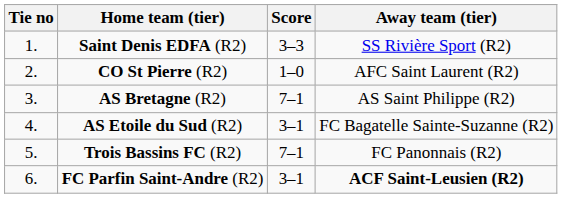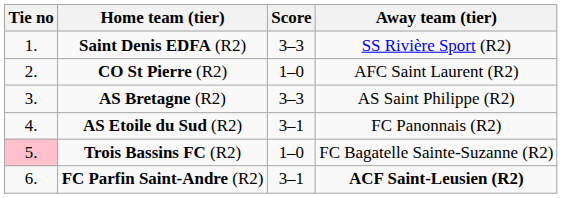AS Bretagne (R2) | Score: 7–1 -> 3–3
AS Etoile du Sud (R2) | Away team (tier): FC Bagatelle Sainte-Suzanne (R2) -> FC Panonnais (R2)
Trois Bassins FC (R2) | Tie no: no background -> pink background
Trois Bassins FC (R2) | Score: 7–1 -> 1–0
Trois Bassins FC (R2) | Away team (tier): FC Panonnais (R2) -> FC Bagatelle Sainte-Suzanne (R2)
